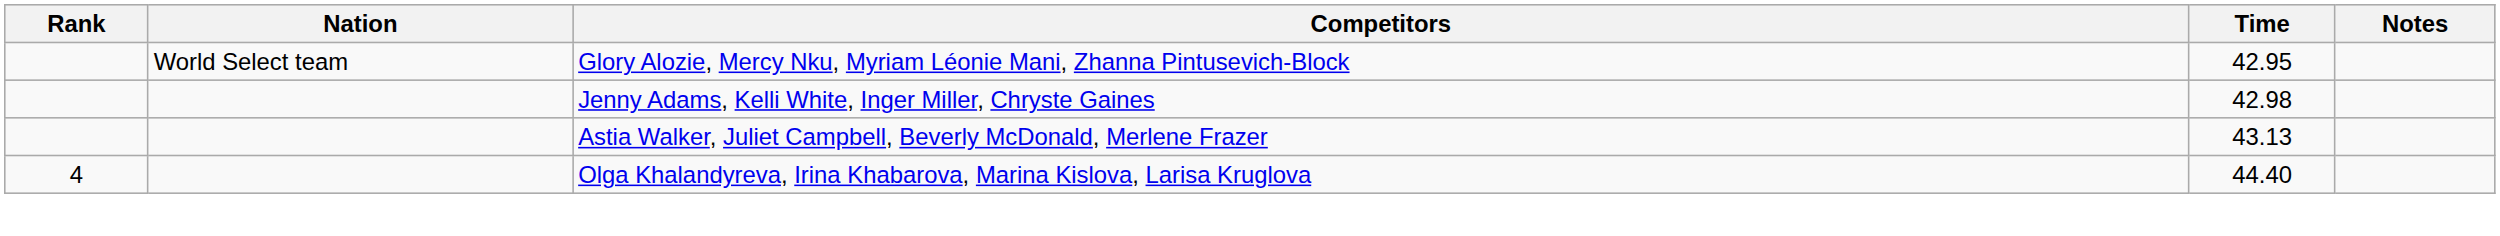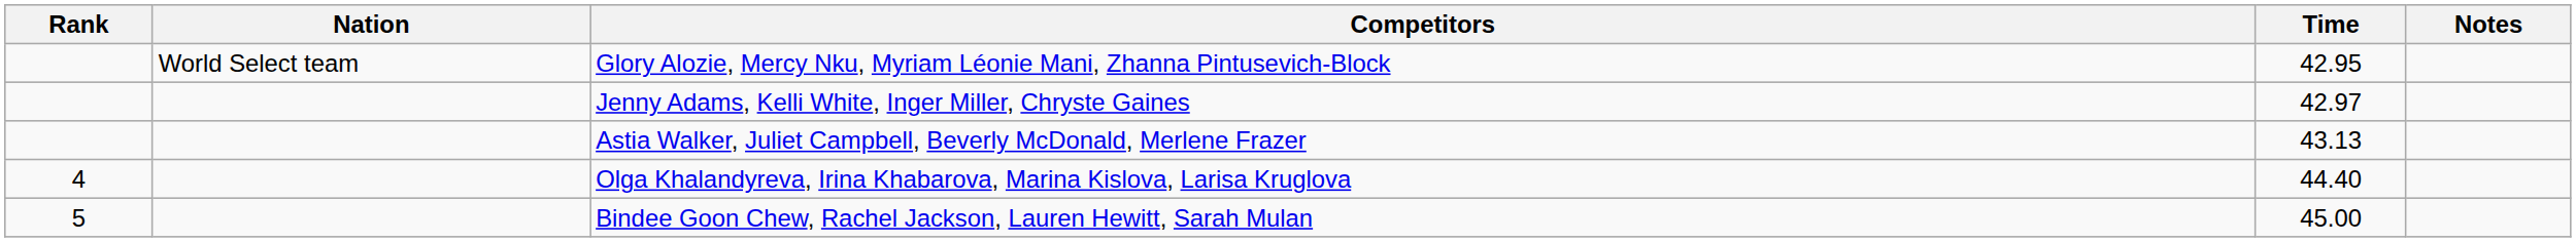Jenny Adams, Kelli White, Inger Miller, Chryste Gaines | Time: 42.98 -> 42.97
+ row: 5 | Bindee Goon Chew, Rachel Jackson, Lauren Hewitt, Sarah Mulan | 45.00
